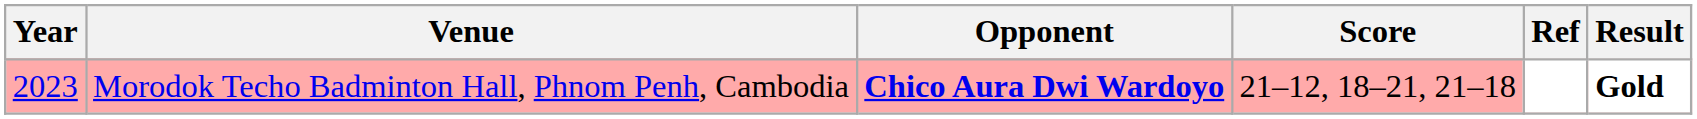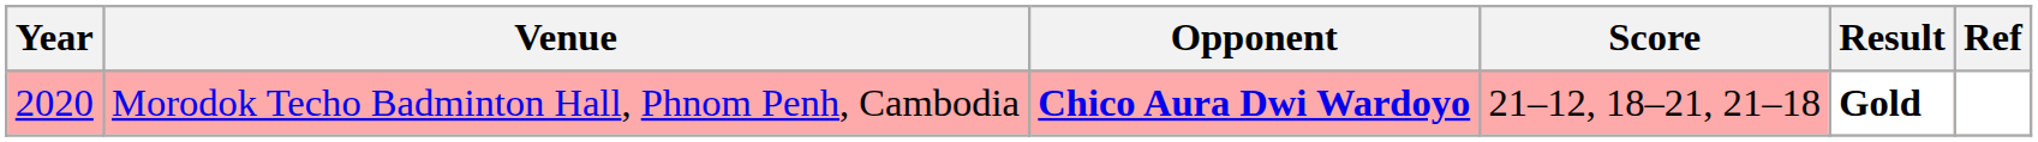columns swapped: Result <-> Ref
Morodok Techo Badminton Hall, Phnom Penh, Cambodia | Year: 2023 -> 2020
